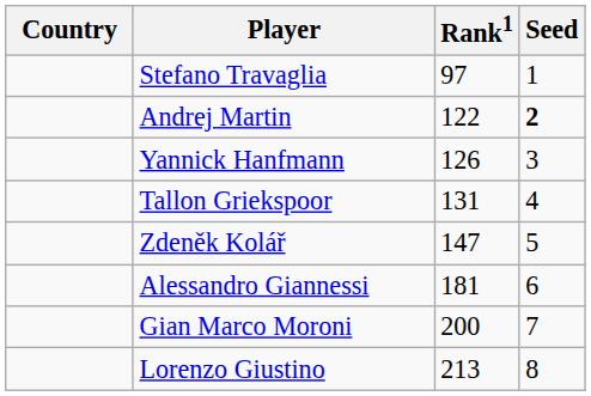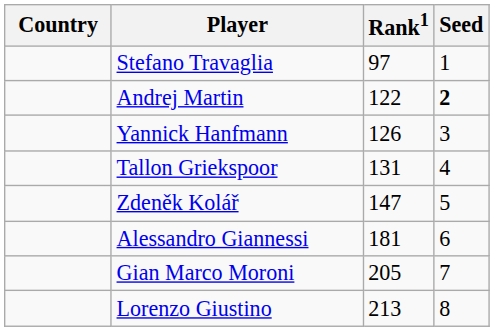Gian Marco Moroni | Rank1: 200 -> 205
